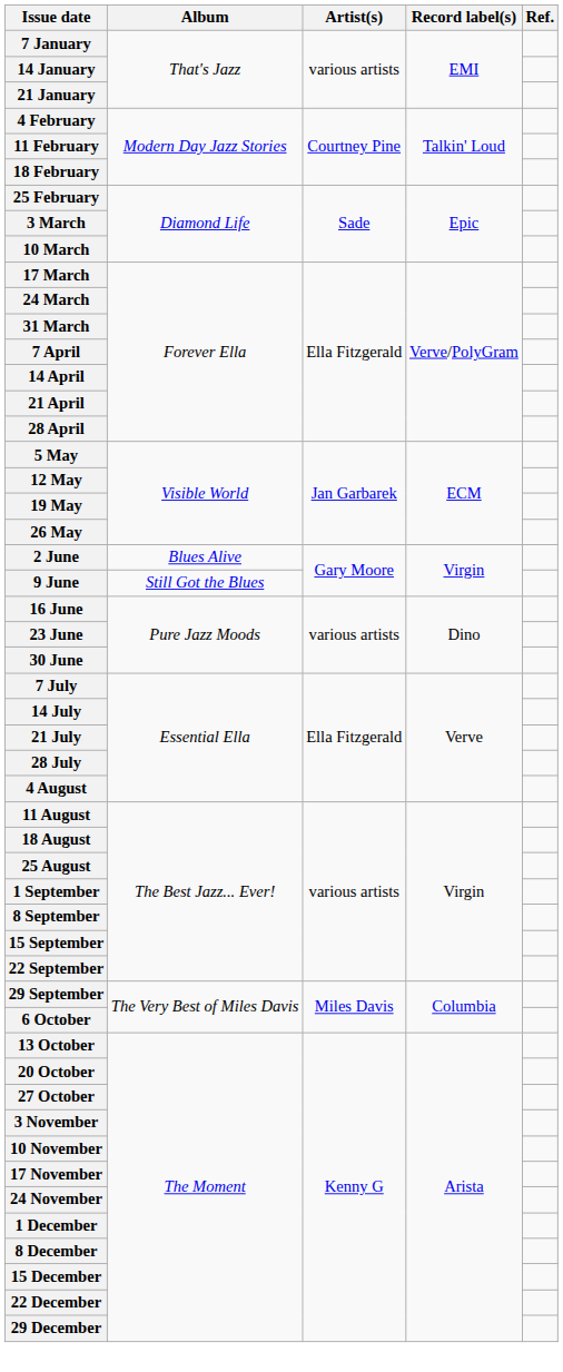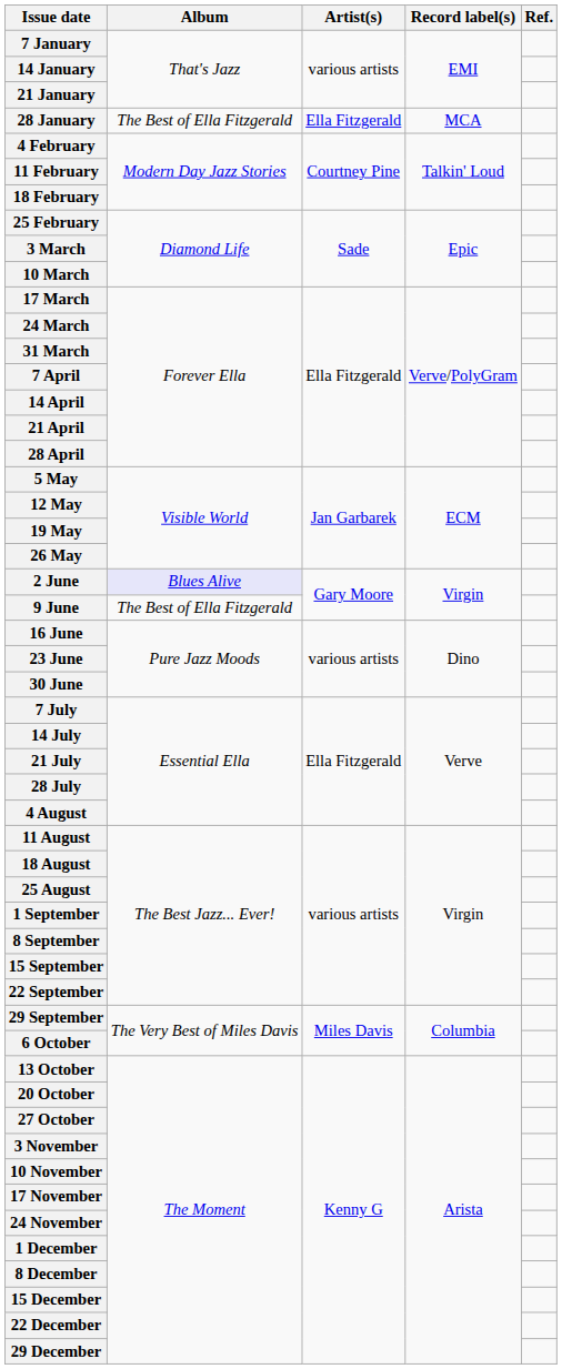+ row: 28 January | The Best of Ella Fitzgerald | Ella Fitzgerald | MCA
2 June | Album: no background -> lavender background
9 June | Album: Still Got the Blues -> The Best of Ella Fitzgerald
